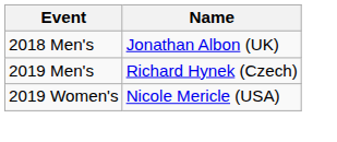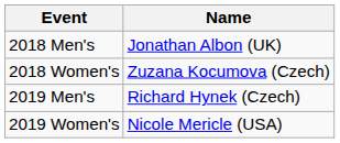+ row: 2018 Women's | Zuzana Kocumova (Czech)
